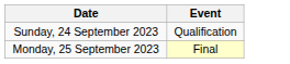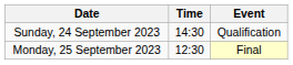+ column: Time | 14:30 | 12:30
